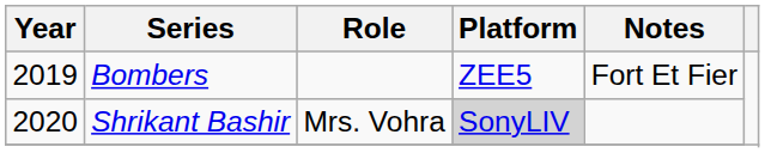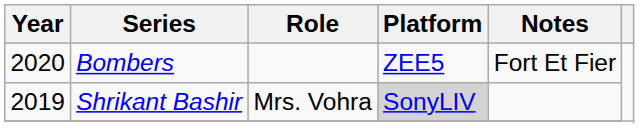Bombers | Year: 2019 -> 2020
Shrikant Bashir | Year: 2020 -> 2019
